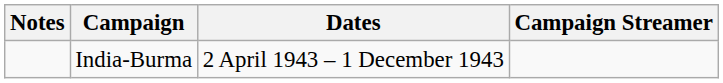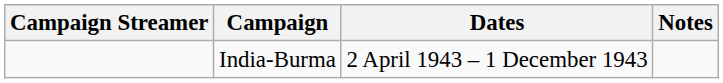columns swapped: Campaign Streamer <-> Notes
